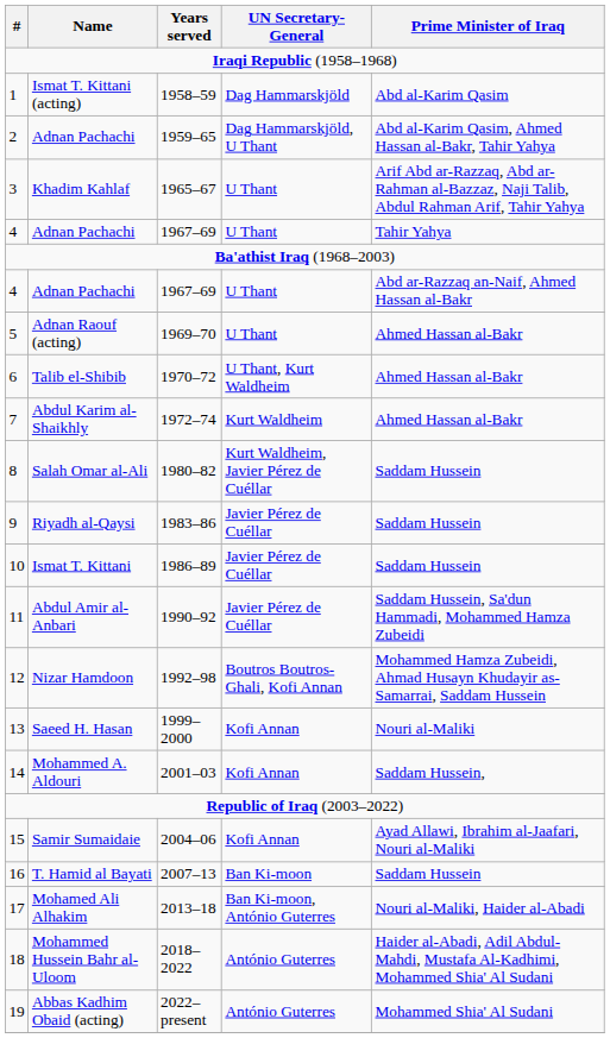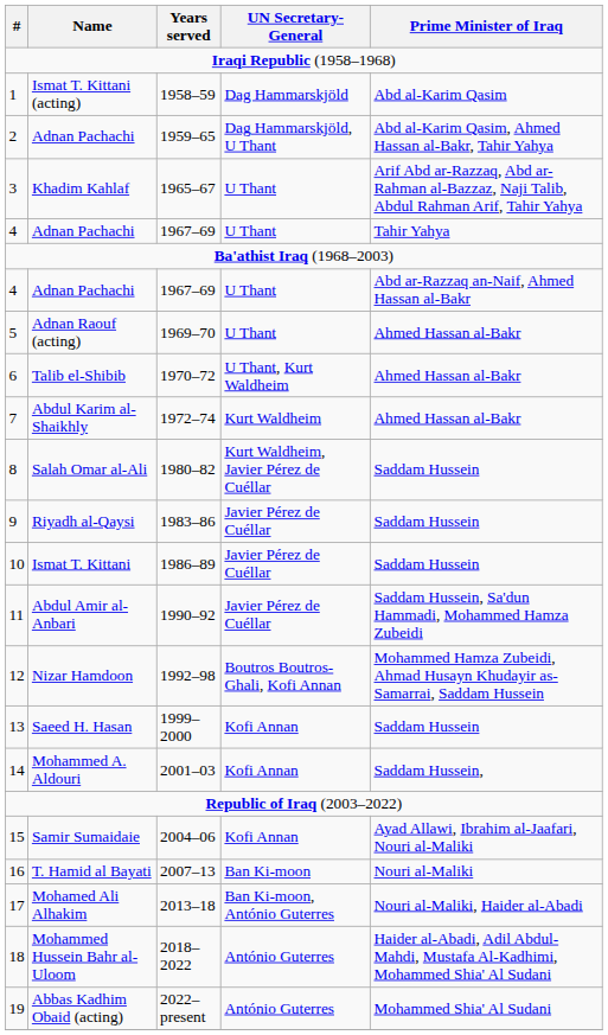Saeed H. Hasan | Prime Minister of Iraq: Nouri al-Maliki -> Saddam Hussein
T. Hamid al Bayati | Prime Minister of Iraq: Saddam Hussein -> Nouri al-Maliki
